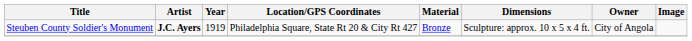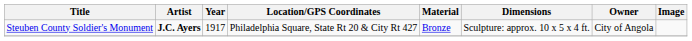Steuben County Soldier's Monument | Year: 1919 -> 1917
